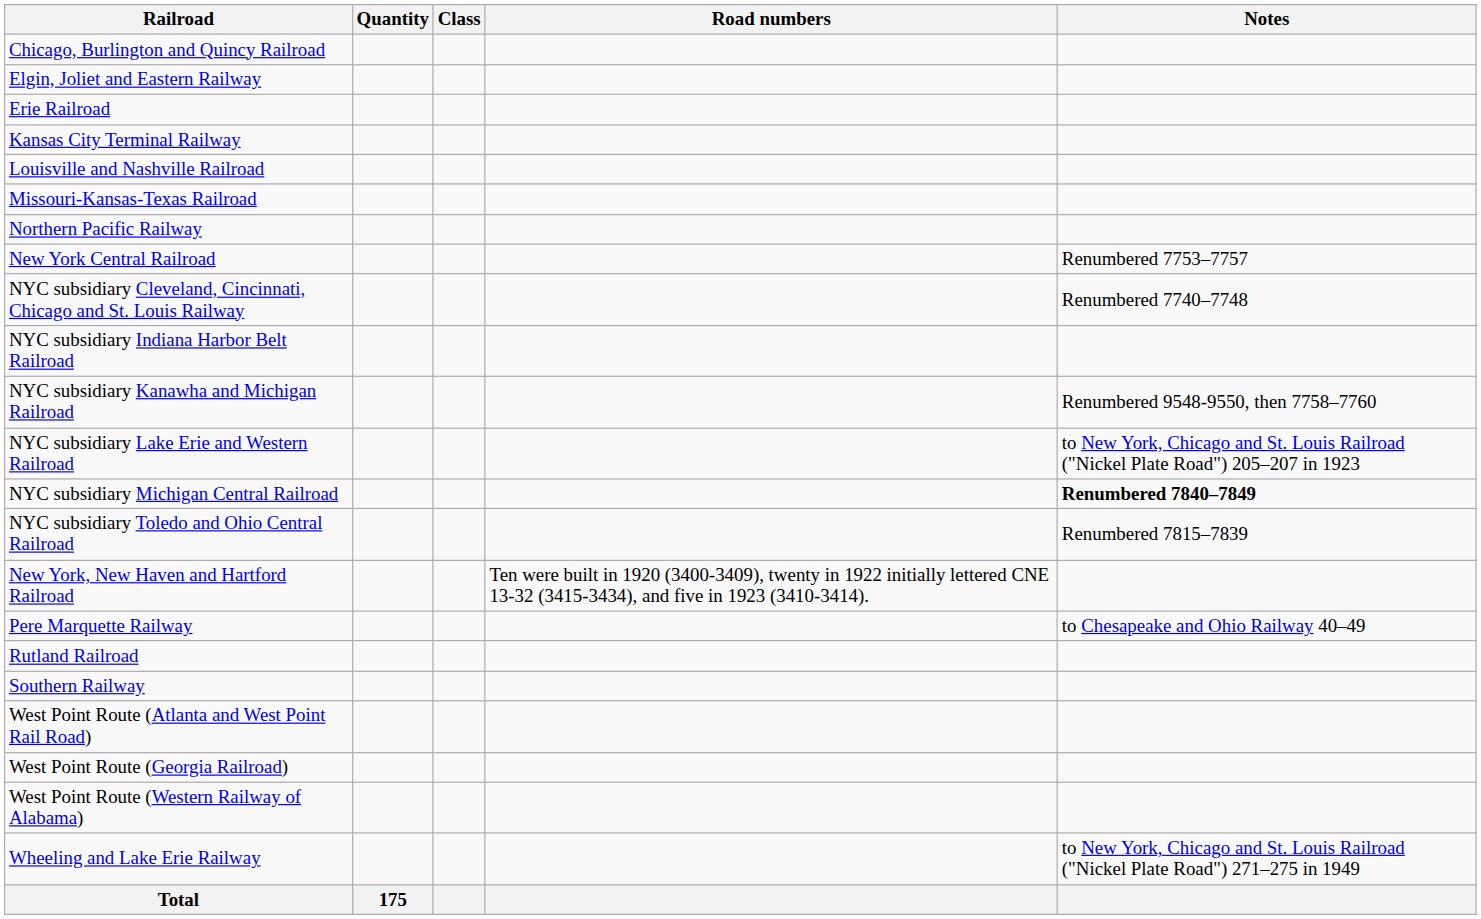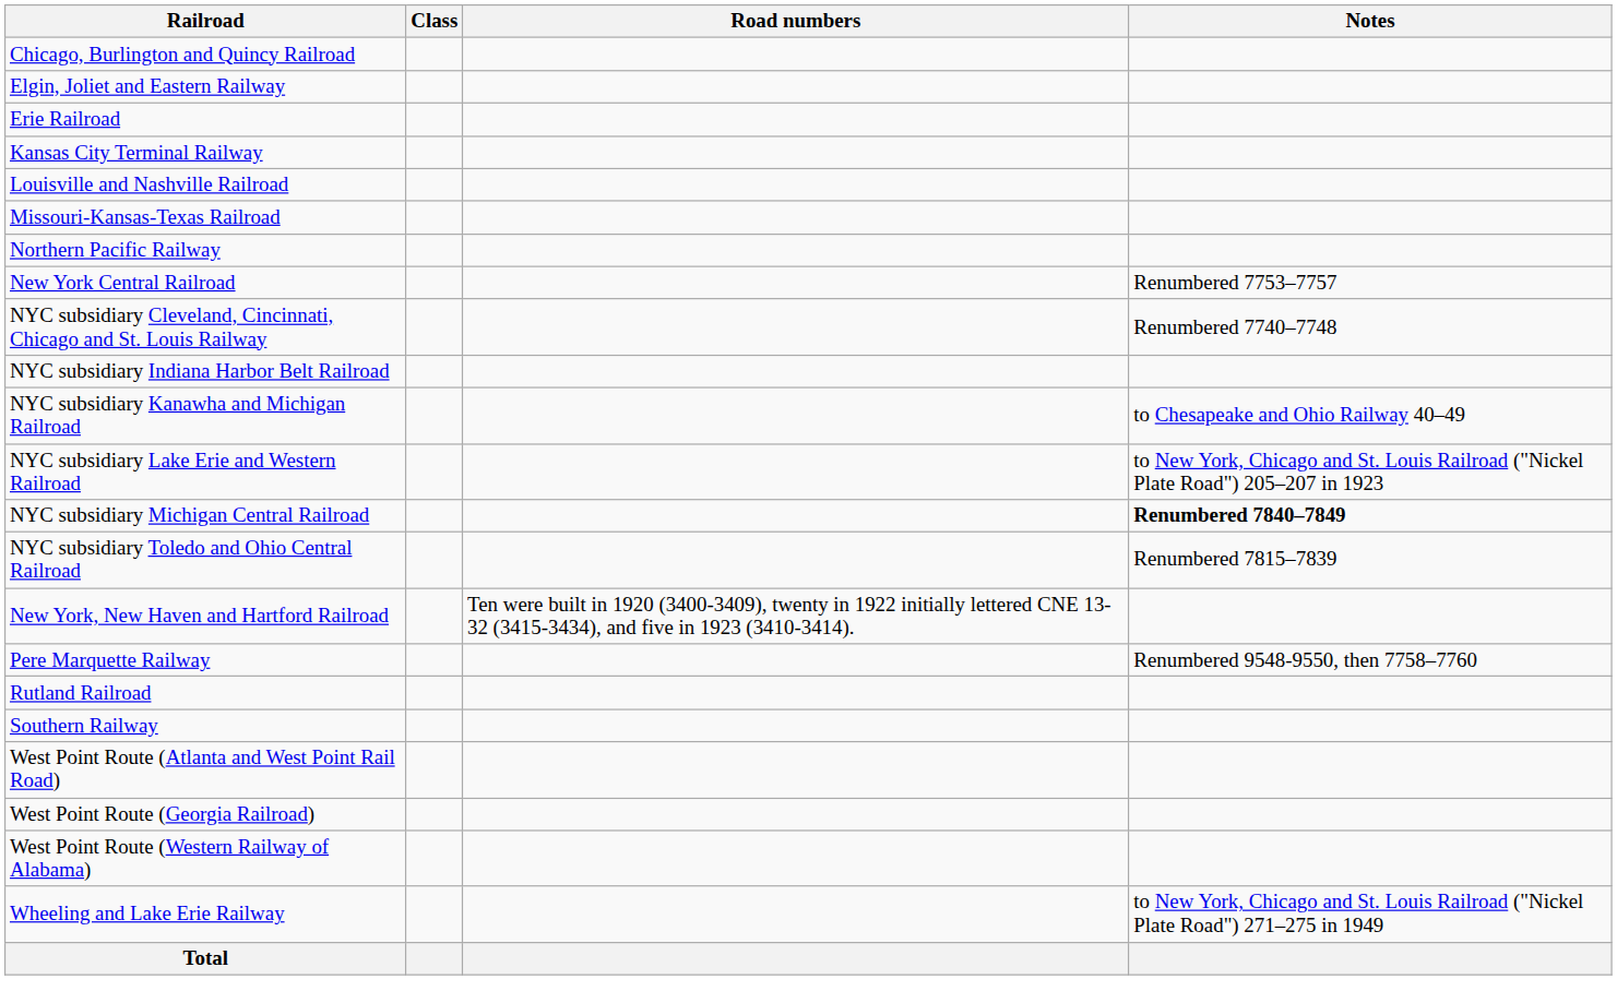- column: Quantity | 175
NYC subsidiary Kanawha and Michigan Railroad | Notes: Renumbered 9548-9550, then 7758–7760 -> to Chesapeake and Ohio Railway 40–49
Pere Marquette Railway | Notes: to Chesapeake and Ohio Railway 40–49 -> Renumbered 9548-9550, then 7758–7760
